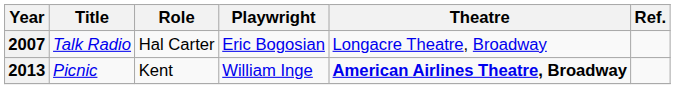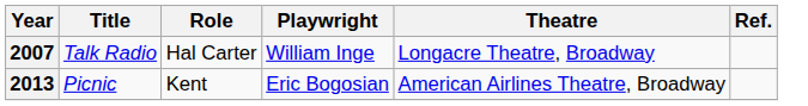2007 | Playwright: Eric Bogosian -> William Inge
2013 | Playwright: William Inge -> Eric Bogosian
2013 | Theatre: bold -> normal
